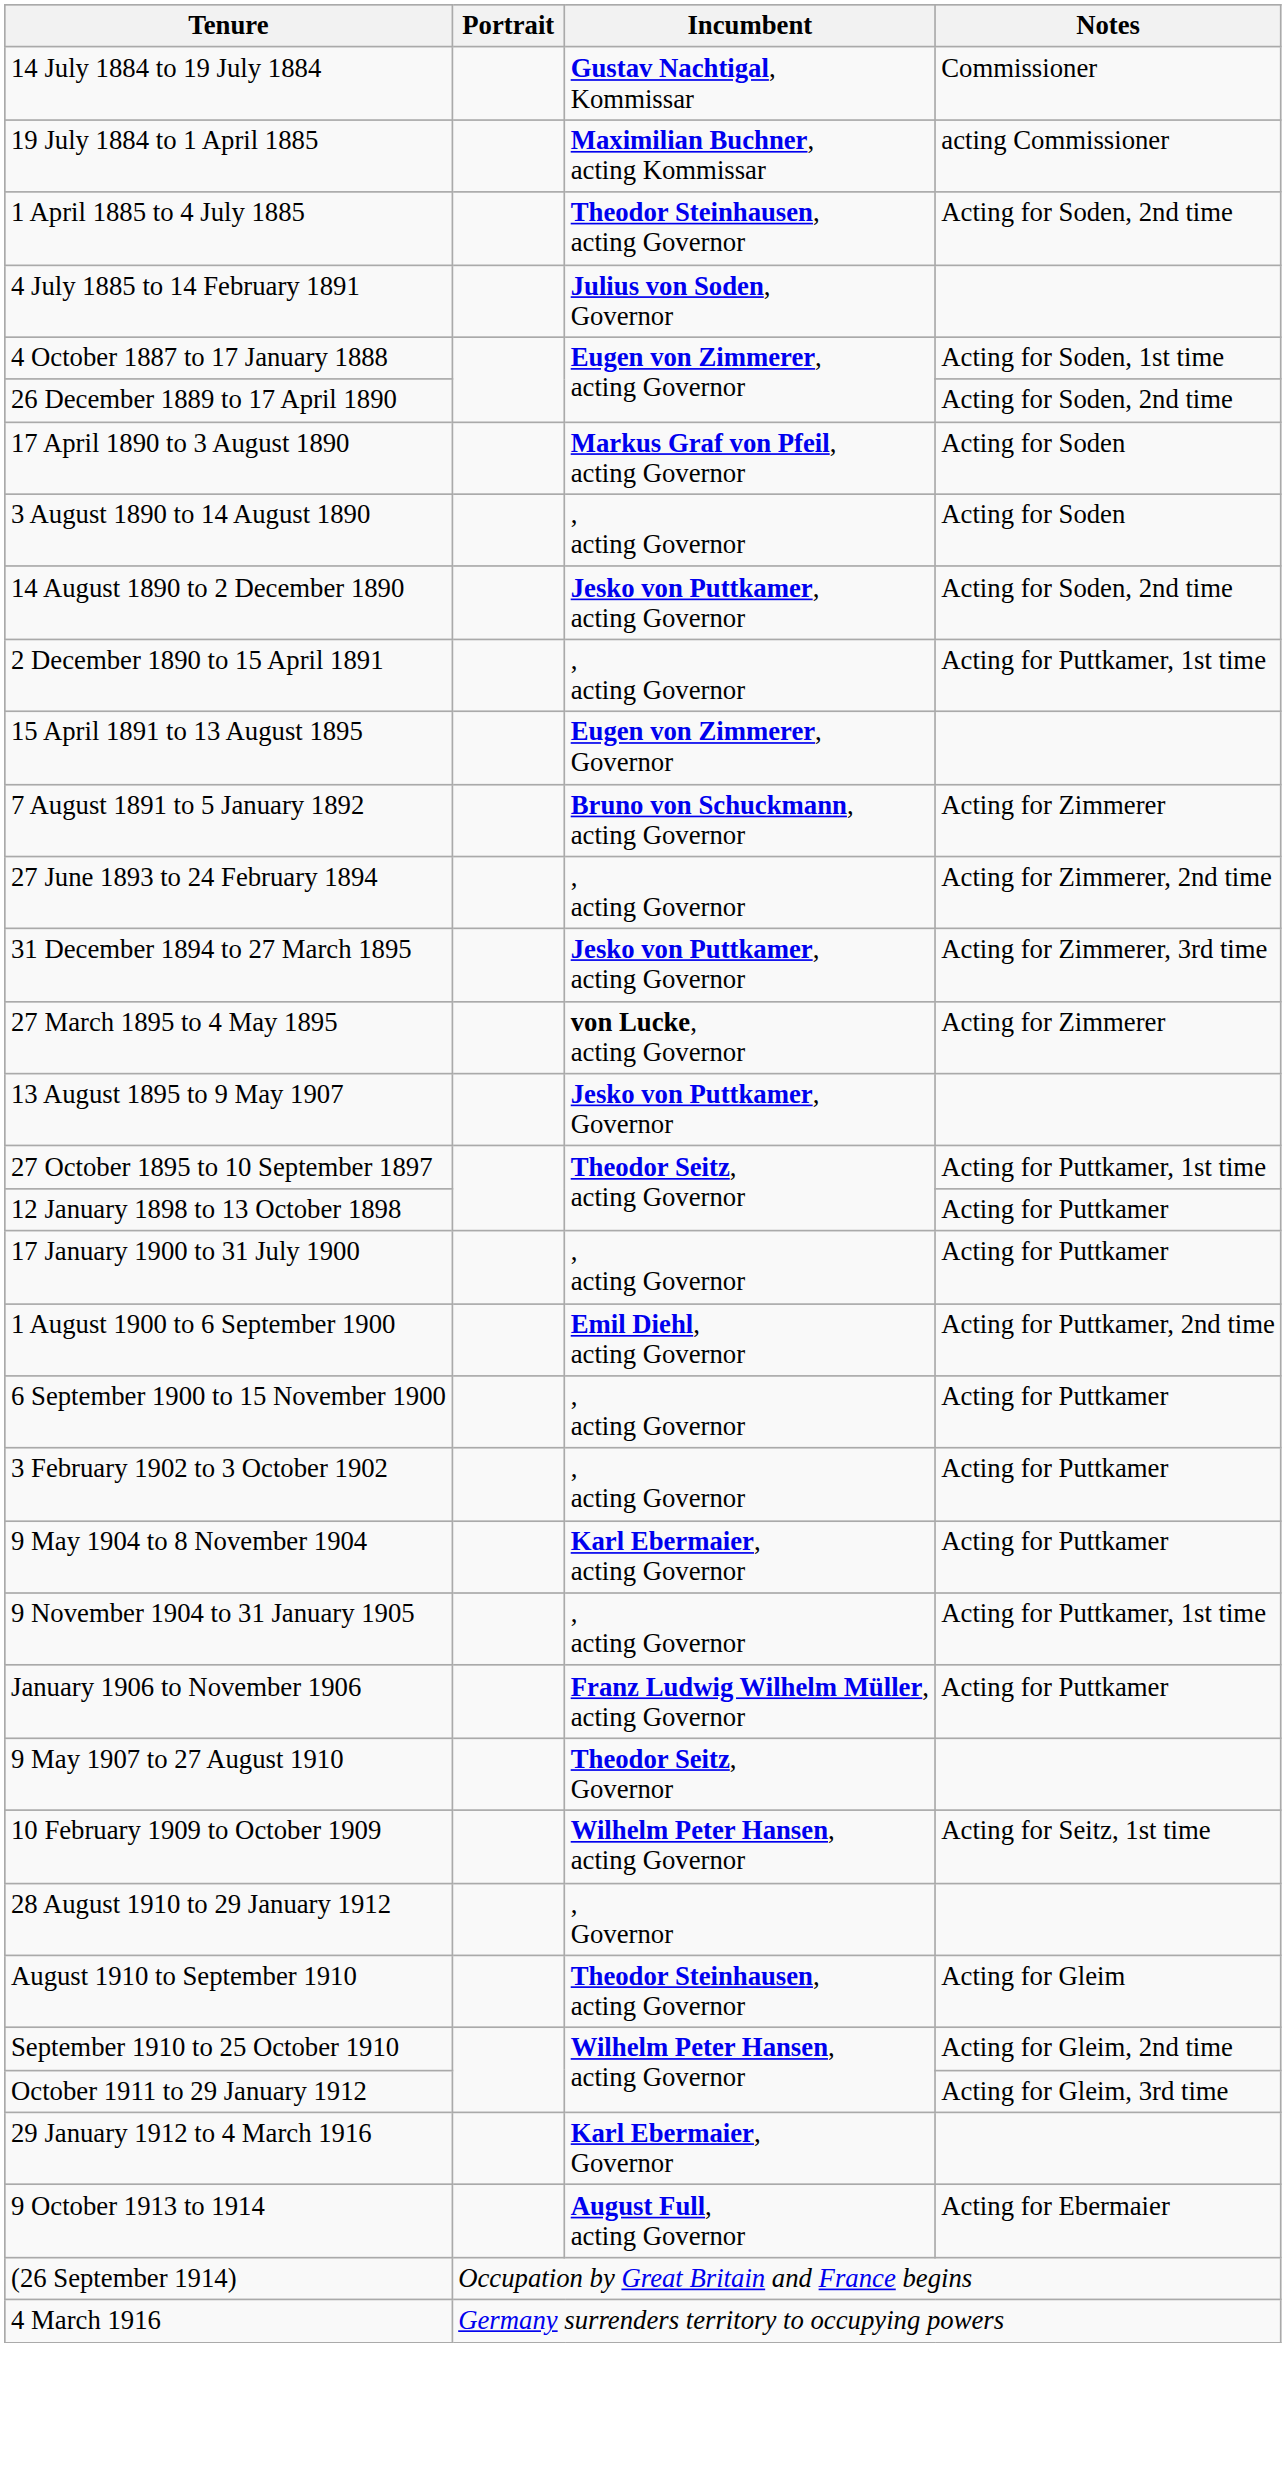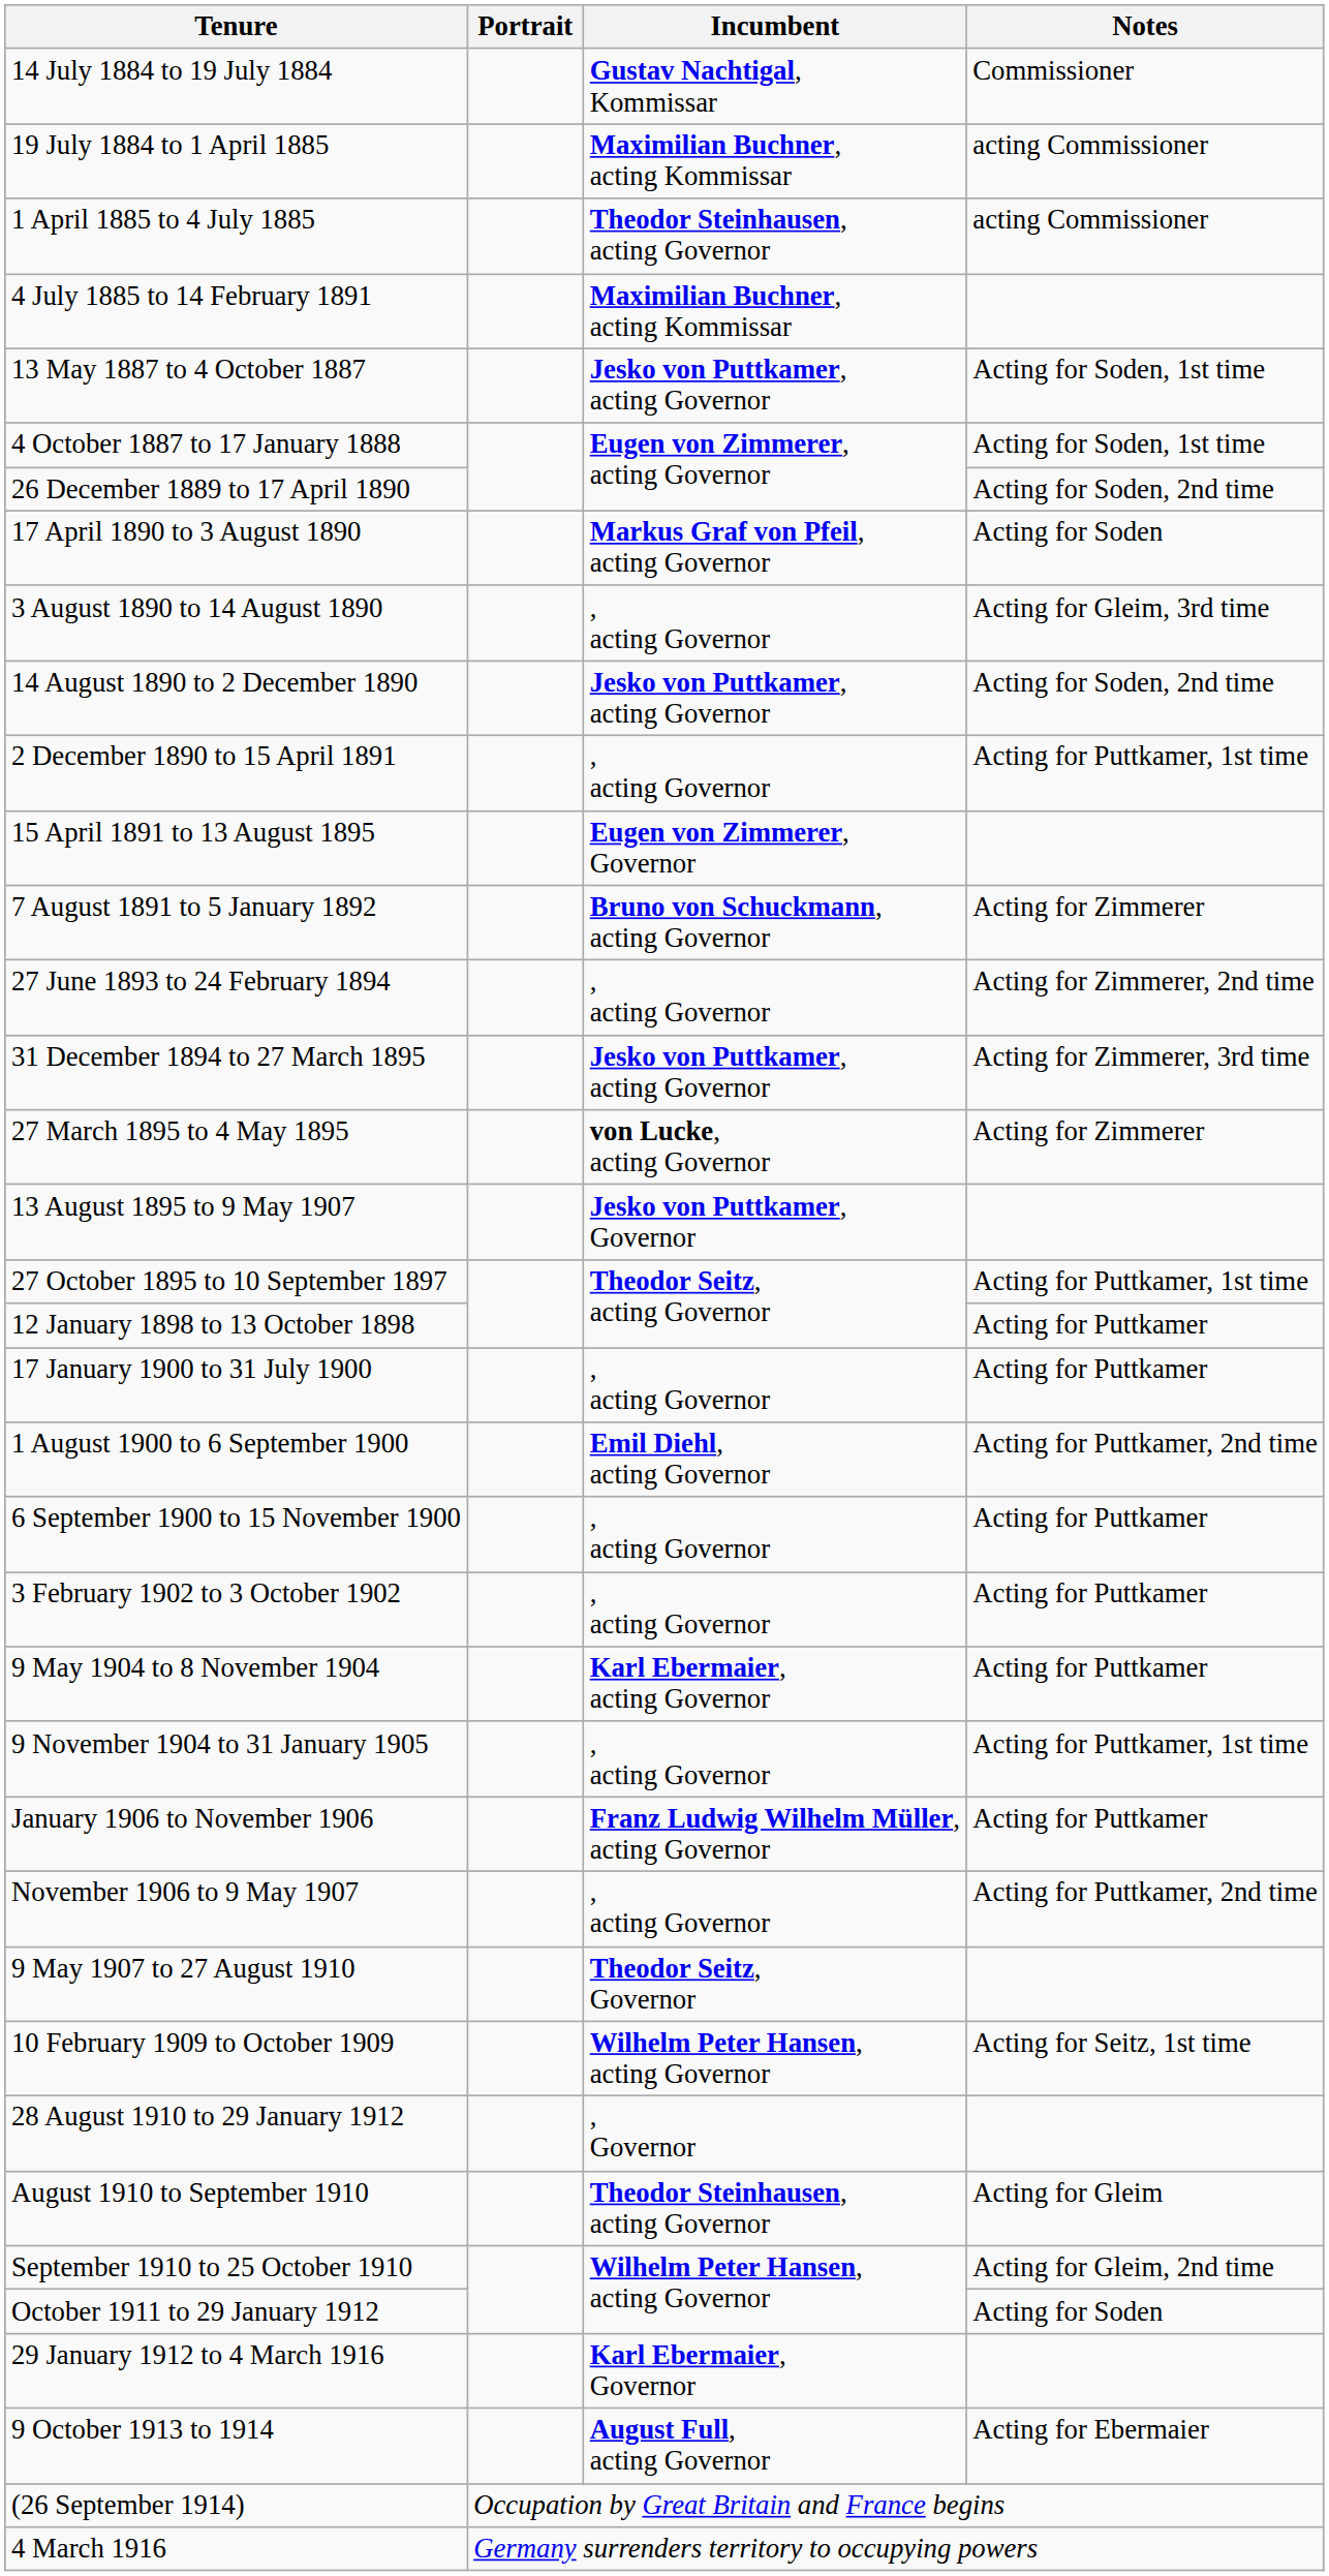1 April 1885 to 4 July 1885 | Notes: Acting for Soden, 2nd time -> acting Commissioner
4 July 1885 to 14 February 1891 | Incumbent: Julius von Soden, Governor -> Maximilian Buchner, acting Kommissar
+ row: 13 May 1887 to 4 October 1887 | Jesko von Puttkamer, acting Governor | Acting for Soden, 1st time
3 August 1890 to 14 August 1890 | Notes: Acting for Soden -> Acting for Gleim, 3rd time
+ row: November 1906 to 9 May 1907 | , acting Governor | Acting for Puttkamer, 2nd time
October 1911 to 29 January 1912 | Notes: Acting for Gleim, 3rd time -> Acting for Soden
